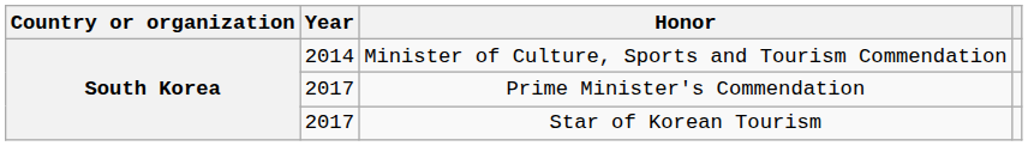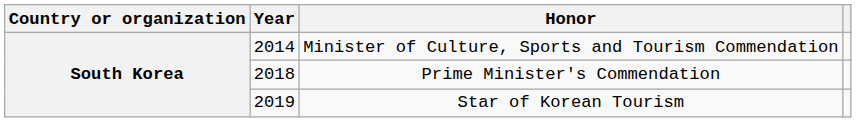Prime Minister's Commendation | Year: 2017 -> 2018
Star of Korean Tourism | Year: 2017 -> 2019
